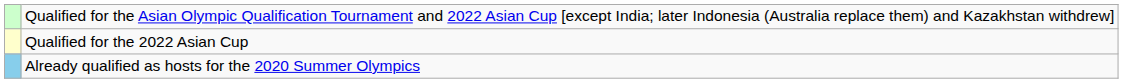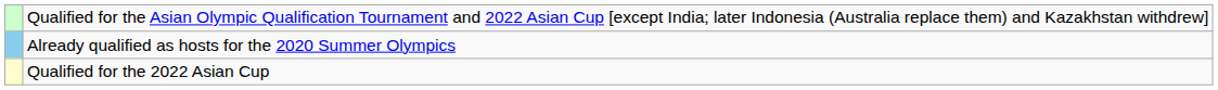rows swapped: Already qualified as hosts for the 2020 Summer Olympics <-> Qualified for the 2022 Asian Cup
